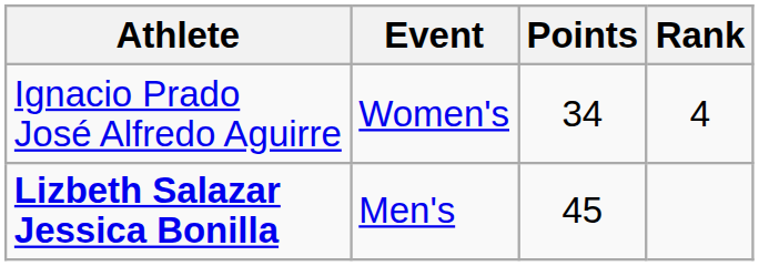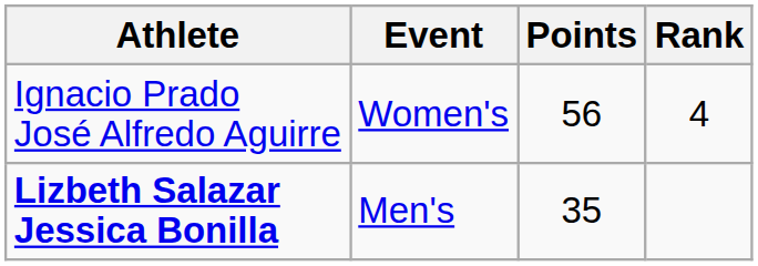Ignacio Prado José Alfredo Aguirre | Points: 34 -> 56
Lizbeth Salazar Jessica Bonilla | Points: 45 -> 35
